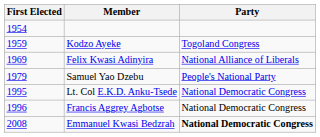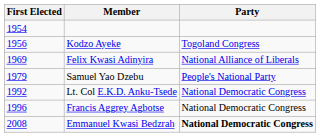Kodzo Ayeke | First Elected: 1959 -> 1956
Lt. Col E.K.D. Anku-Tsede | First Elected: 1995 -> 1992
